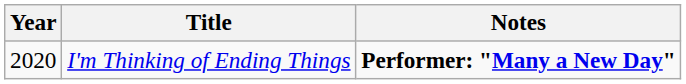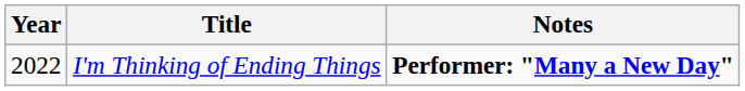I'm Thinking of Ending Things | Year: 2020 -> 2022
